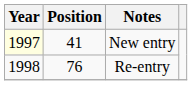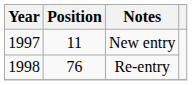New entry | Year: lightyellow background -> no background
New entry | Position: 41 -> 11
